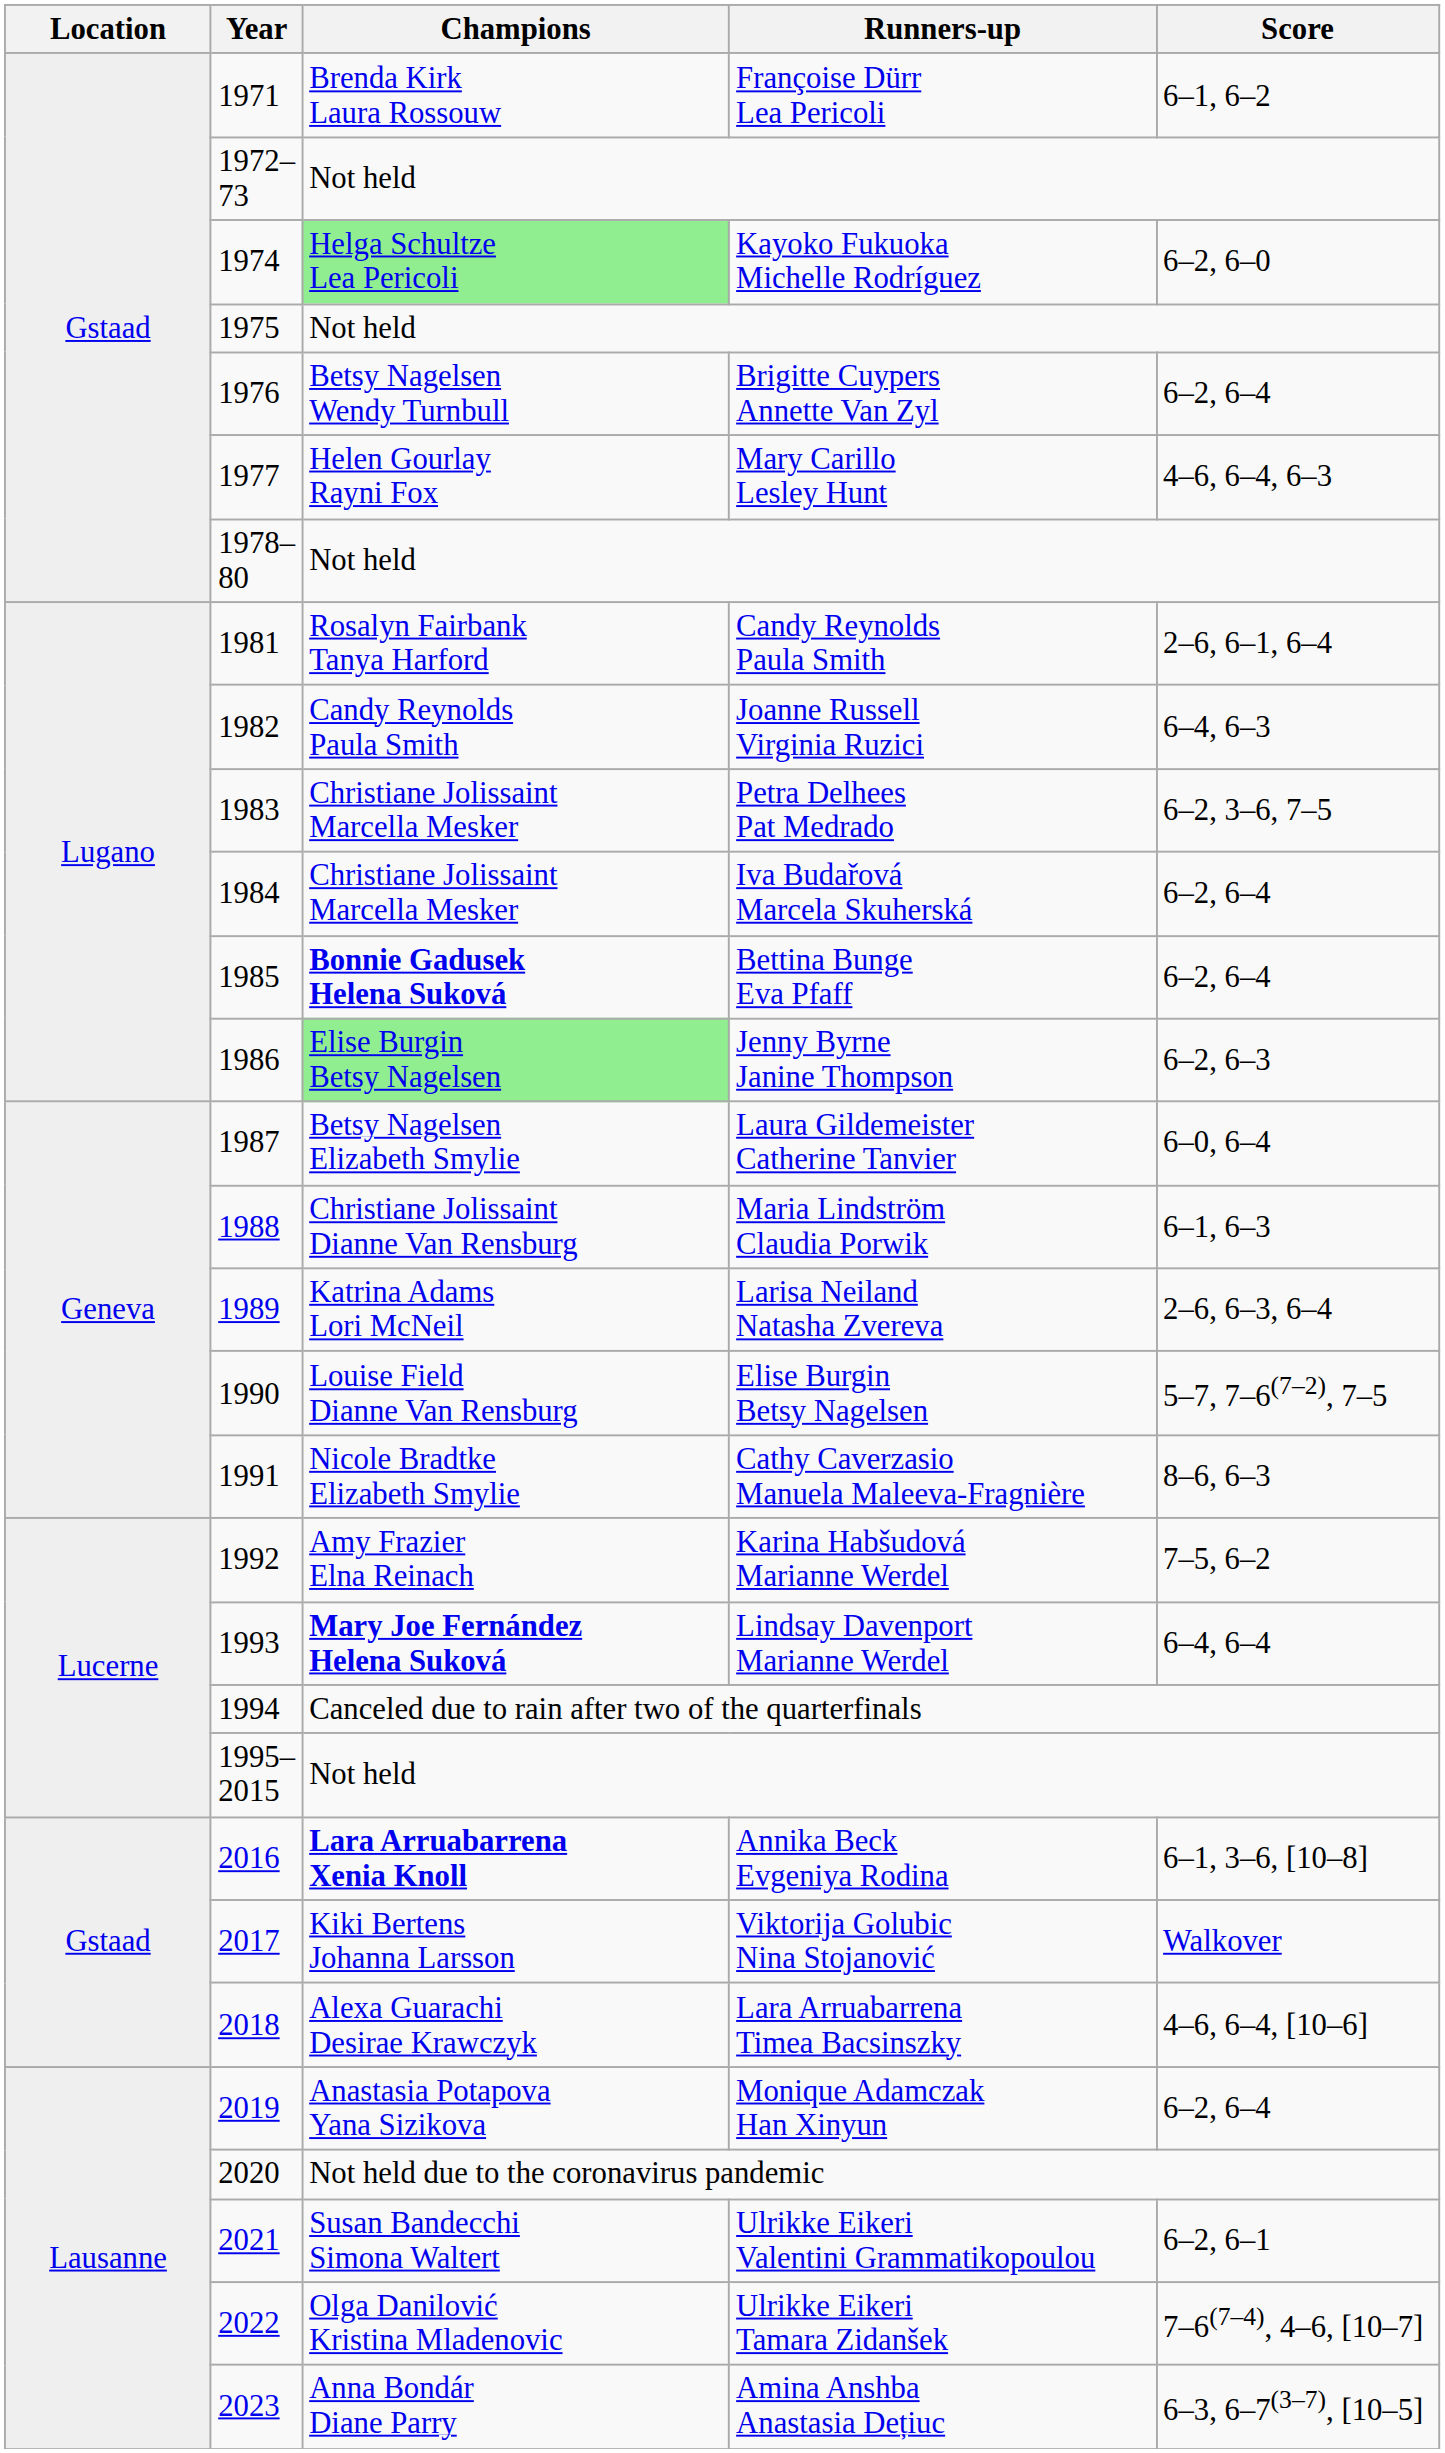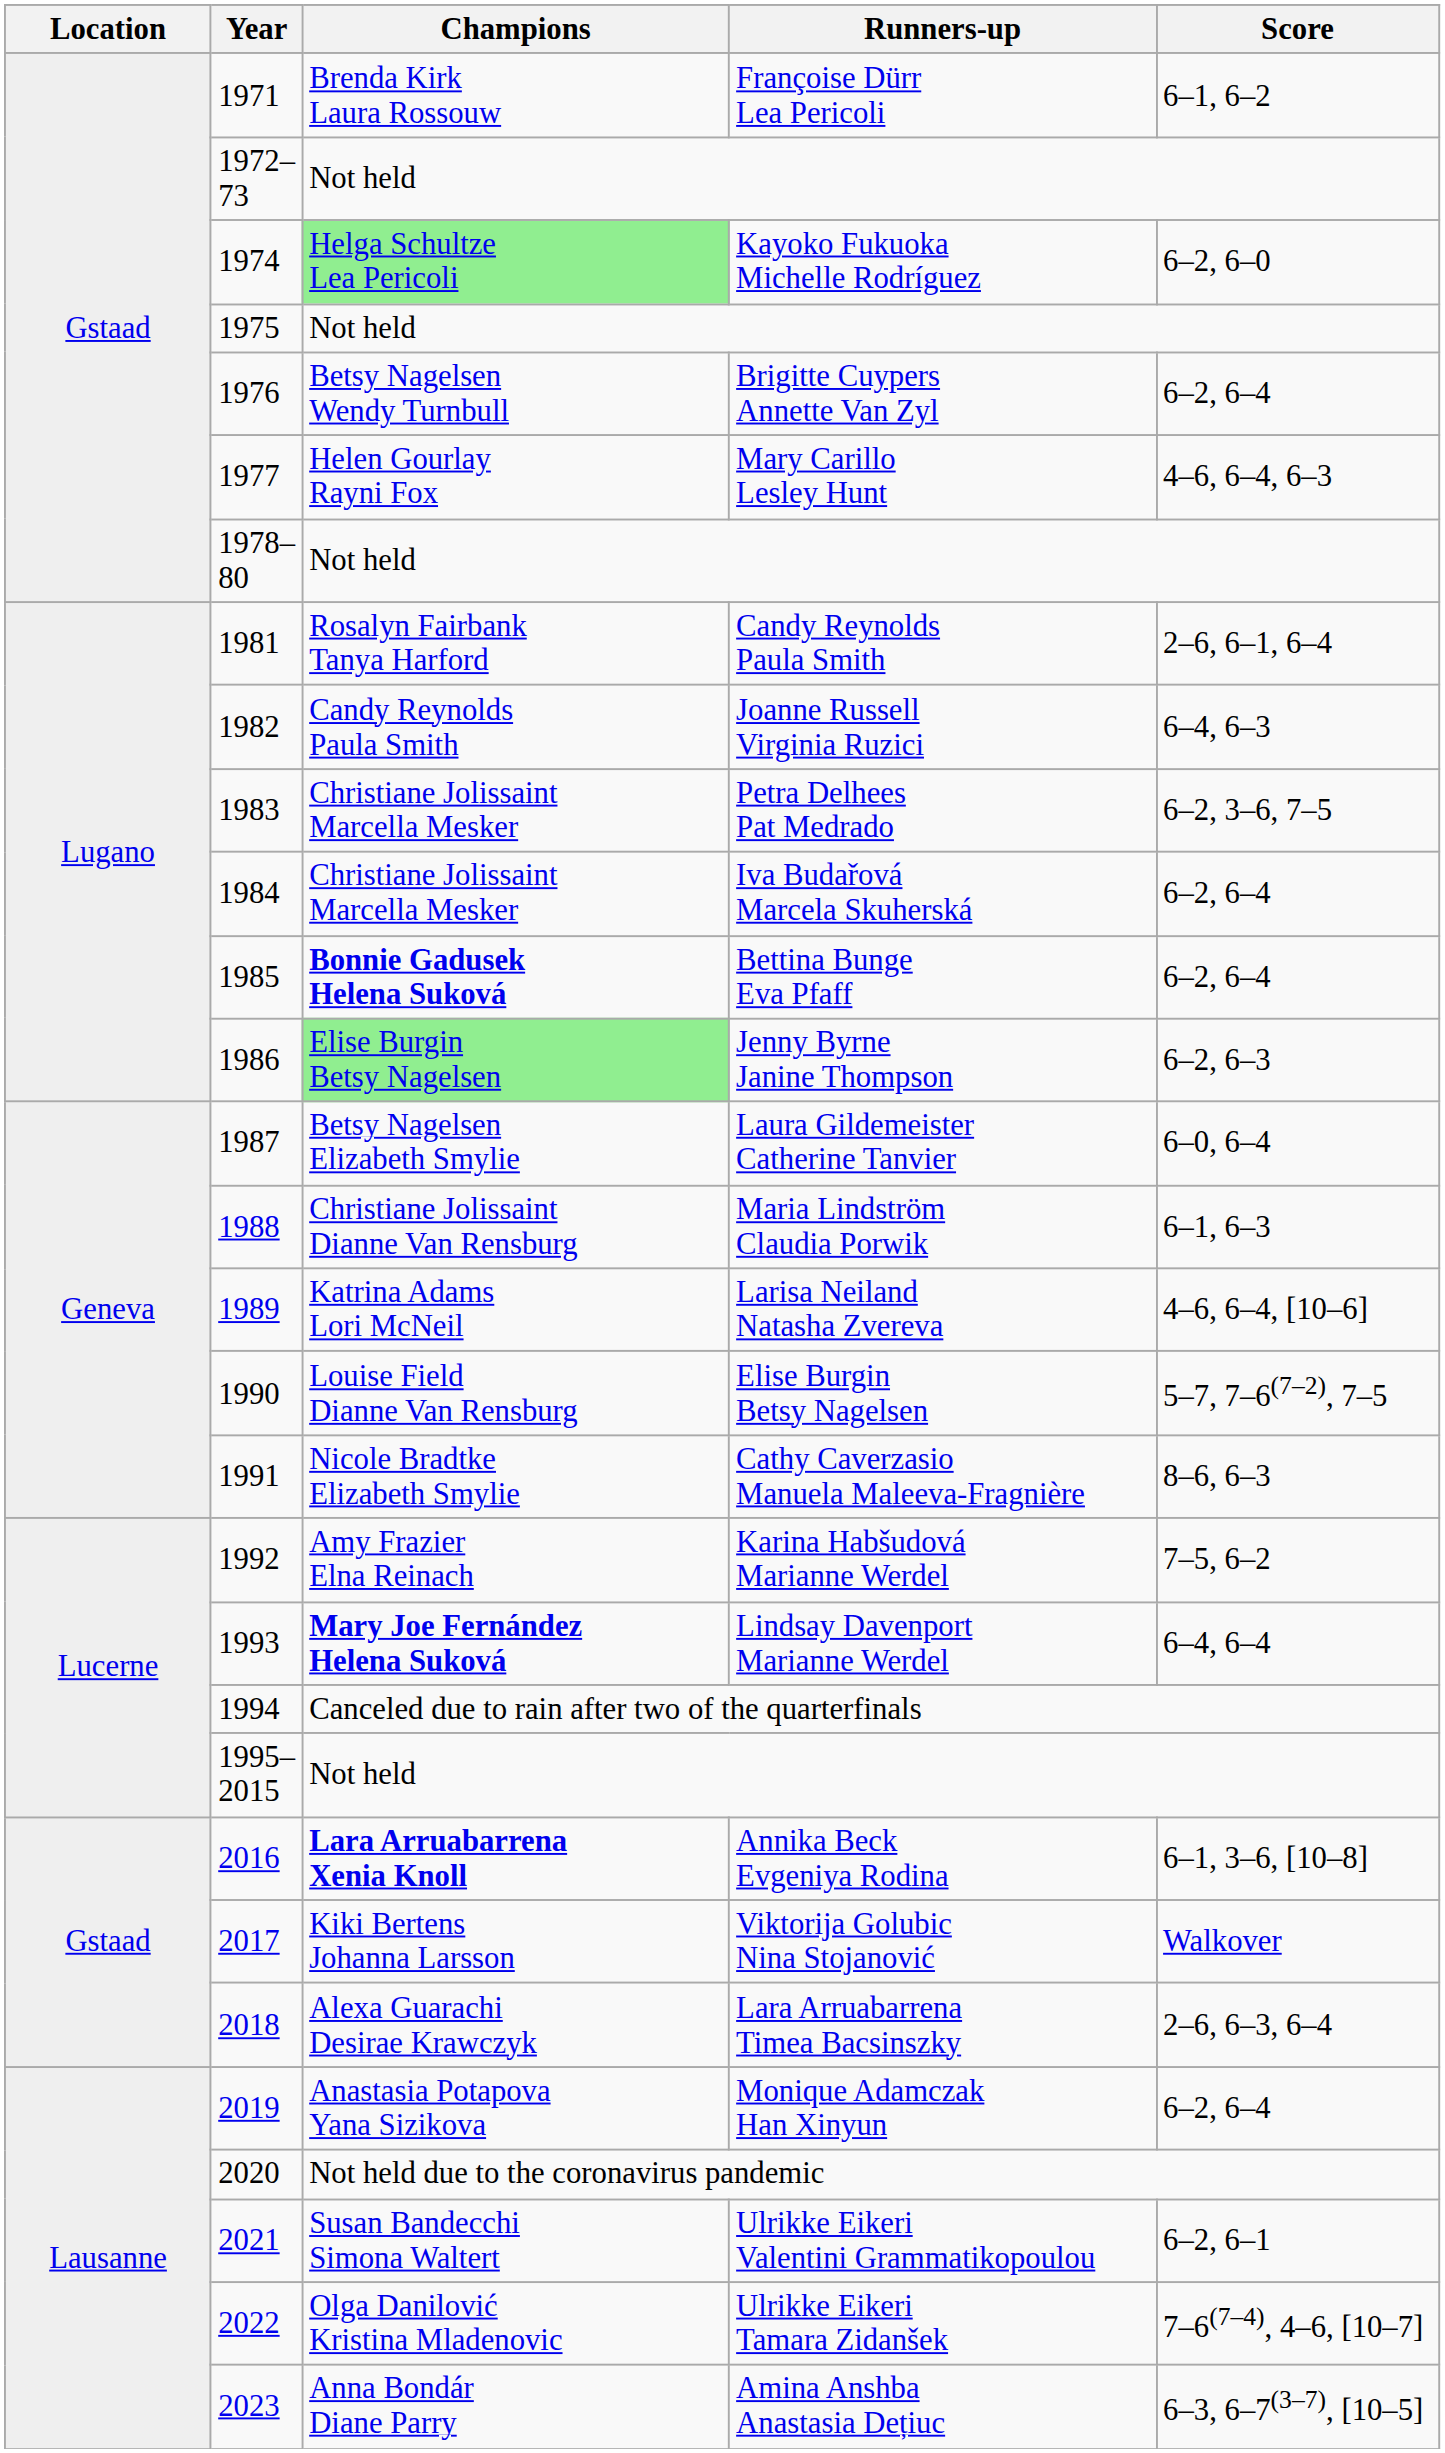Larisa Neiland Natasha Zvereva | Score: 2–6, 6–3, 6–4 -> 4–6, 6–4, [10–6]
Lara Arruabarrena Timea Bacsinszky | Score: 4–6, 6–4, [10–6] -> 2–6, 6–3, 6–4
